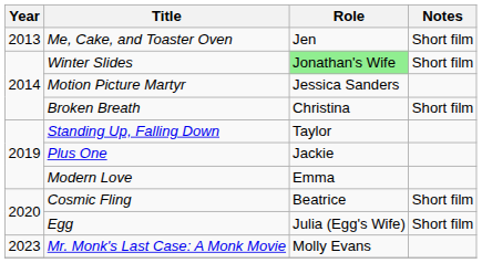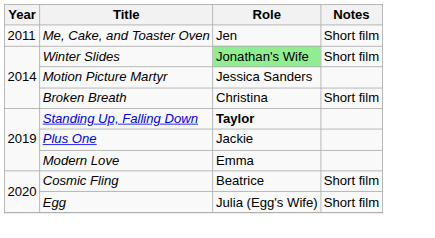Me, Cake, and Toaster Oven | Year: 2013 -> 2011
Standing Up, Falling Down | Role: normal -> bold
- row: 2023 | Mr. Monk's Last Case: A Monk Movie | Molly Evans
